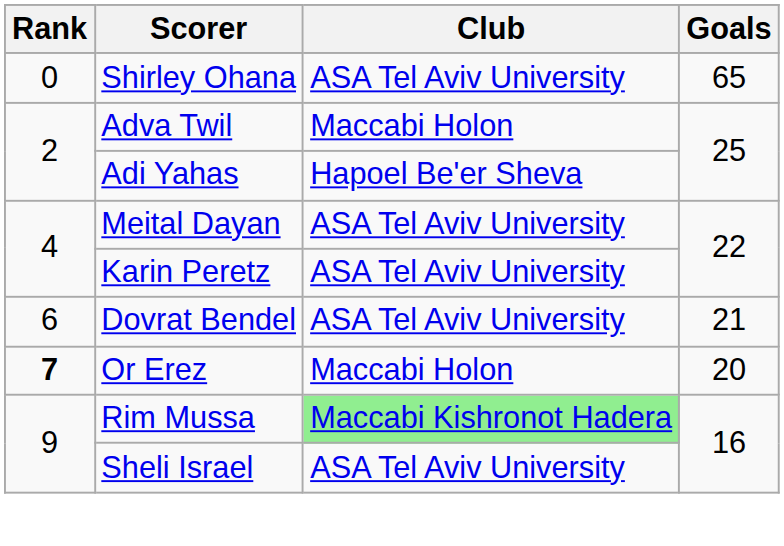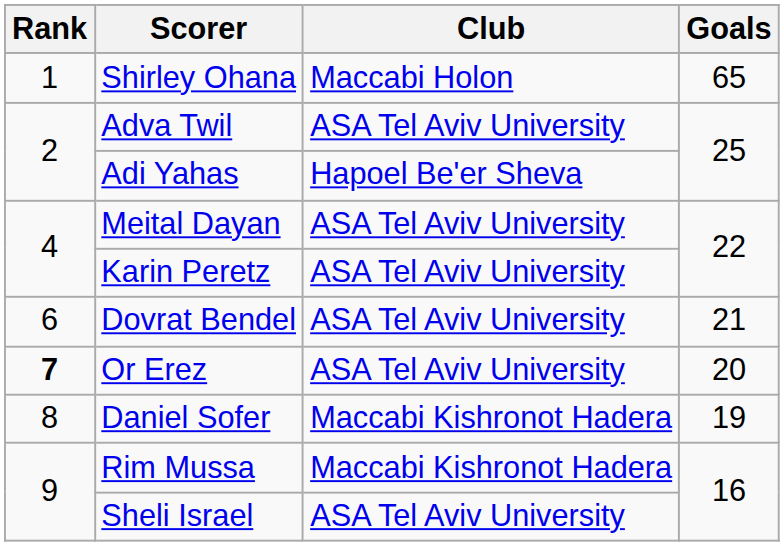Shirley Ohana | Rank: 0 -> 1
Shirley Ohana | Club: ASA Tel Aviv University -> Maccabi Holon
Adva Twil | Club: Maccabi Holon -> ASA Tel Aviv University
Or Erez | Club: Maccabi Holon -> ASA Tel Aviv University
+ row: 8 | Daniel Sofer | Maccabi Kishronot Hadera | 19
Rim Mussa | Club: lightgreen background -> no background
